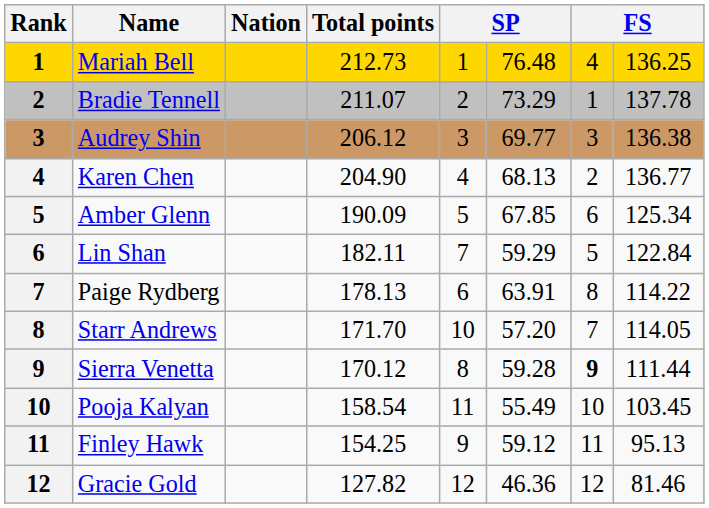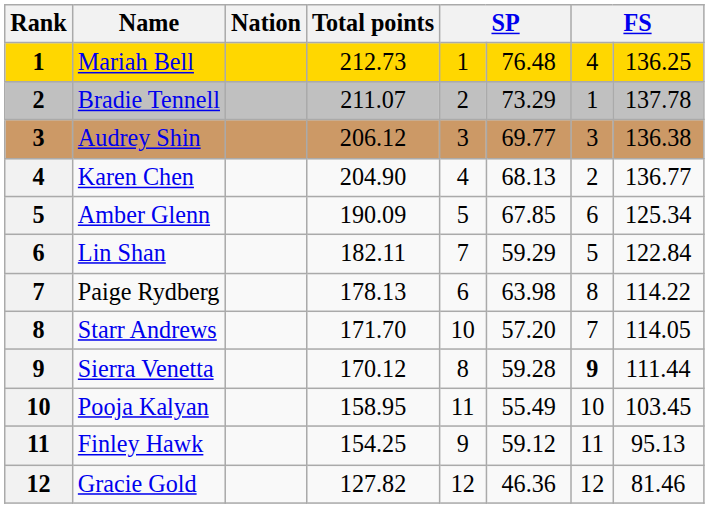Paige Rydberg | column 6: 63.91 -> 63.98
Pooja Kalyan | Total points: 158.54 -> 158.95
